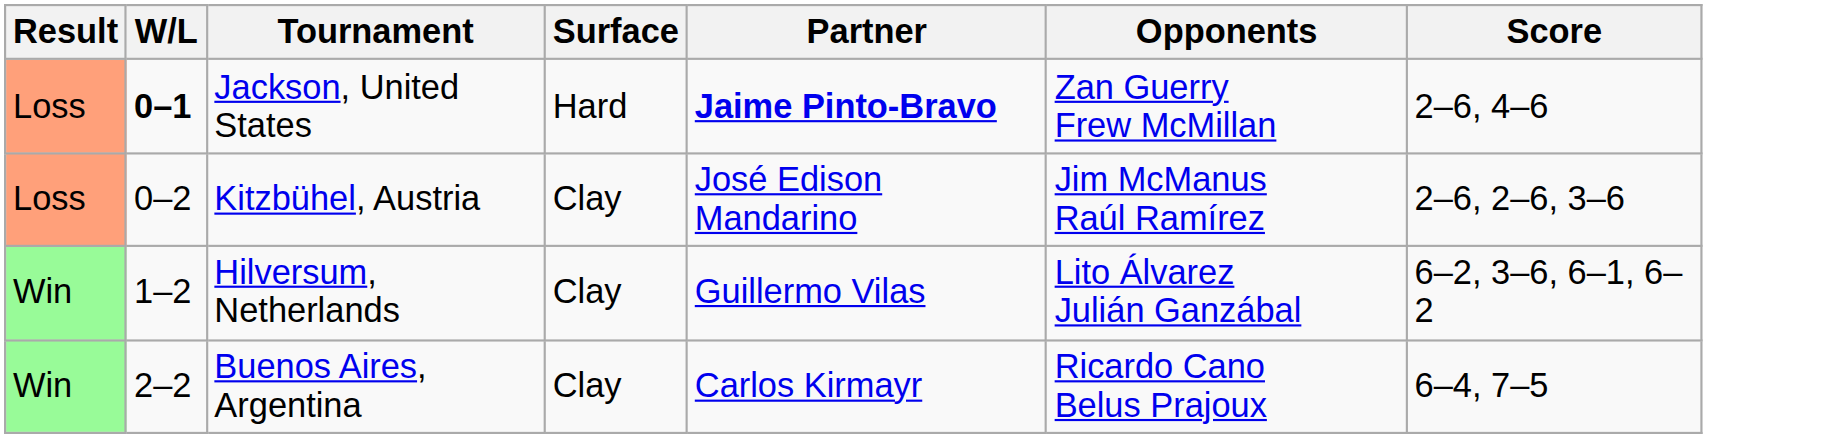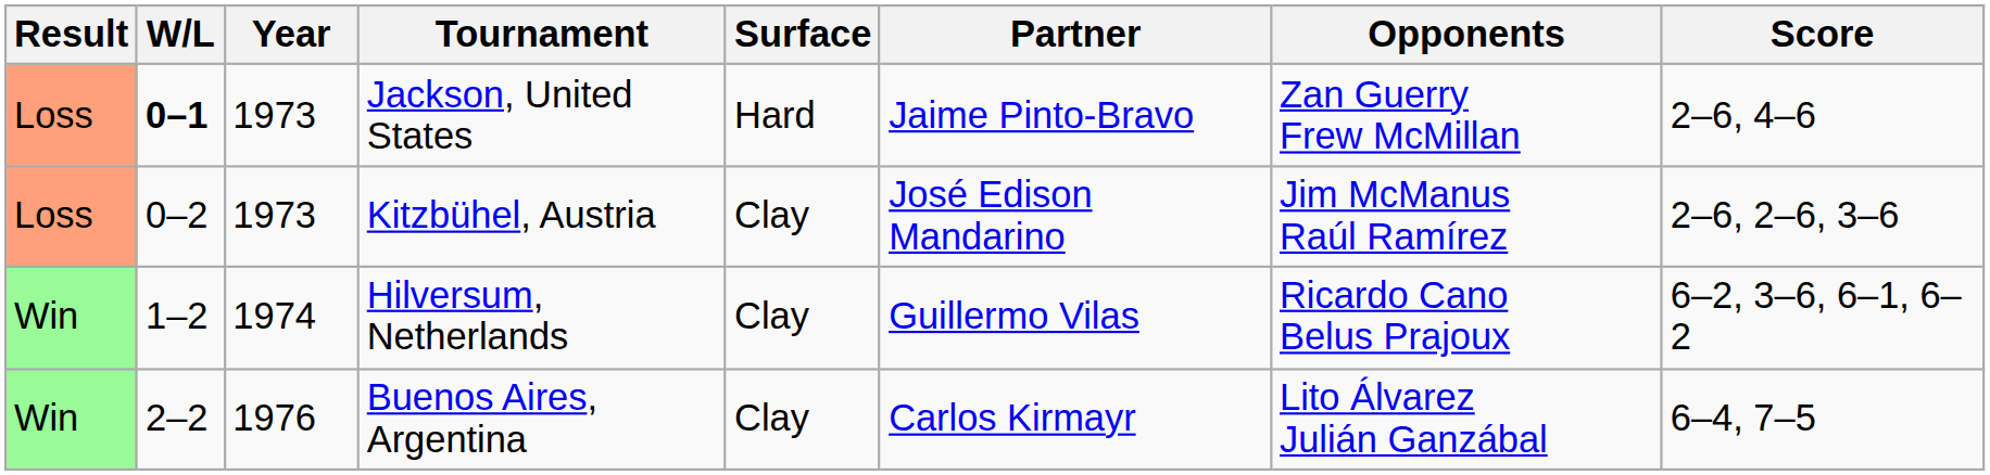+ column: Year | 1973 | 1973 | 1974 | 1976
Jackson, United States | Partner: bold -> normal
Hilversum, Netherlands | Opponents: Lito Álvarez Julián Ganzábal -> Ricardo Cano Belus Prajoux
Buenos Aires, Argentina | Opponents: Ricardo Cano Belus Prajoux -> Lito Álvarez Julián Ganzábal
